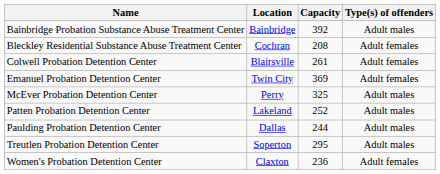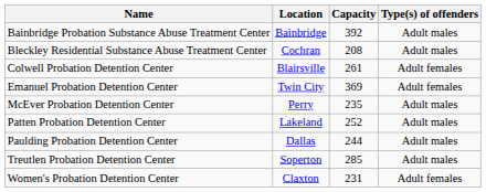Bleckley Residential Substance Abuse Treatment Center | Type(s) of offenders: Adult females -> Adult males
McEver Probation Detention Center | Capacity: 325 -> 235
Treutlen Probation Detention Center | Capacity: 295 -> 285
Women's Probation Detention Center | Capacity: 236 -> 231
